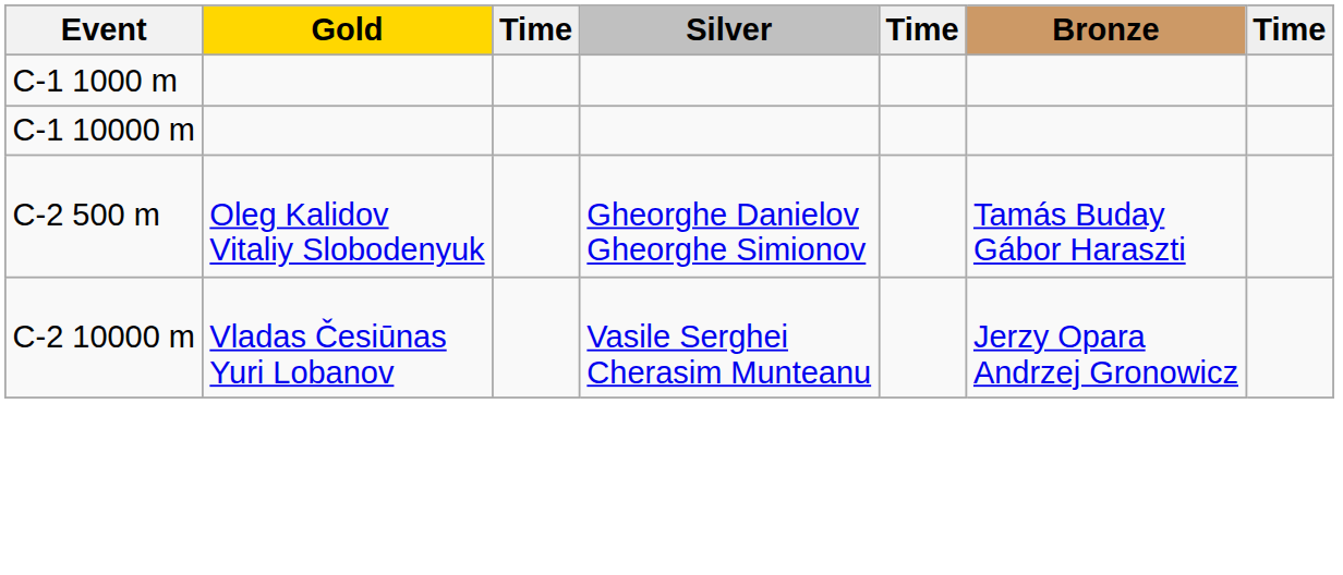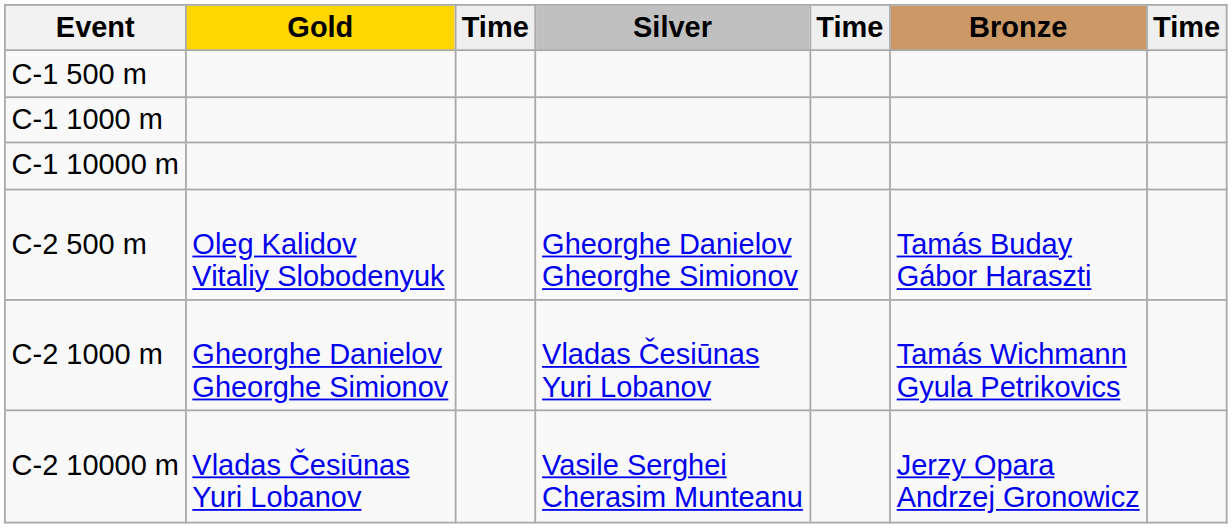+ row: C-1 500 m
+ row: C-2 1000 m | Gheorghe Danielov Gheorghe Simionov | Vladas Česiūnas Yuri Lobanov | Tamás Wichmann Gyula Petrikovics
